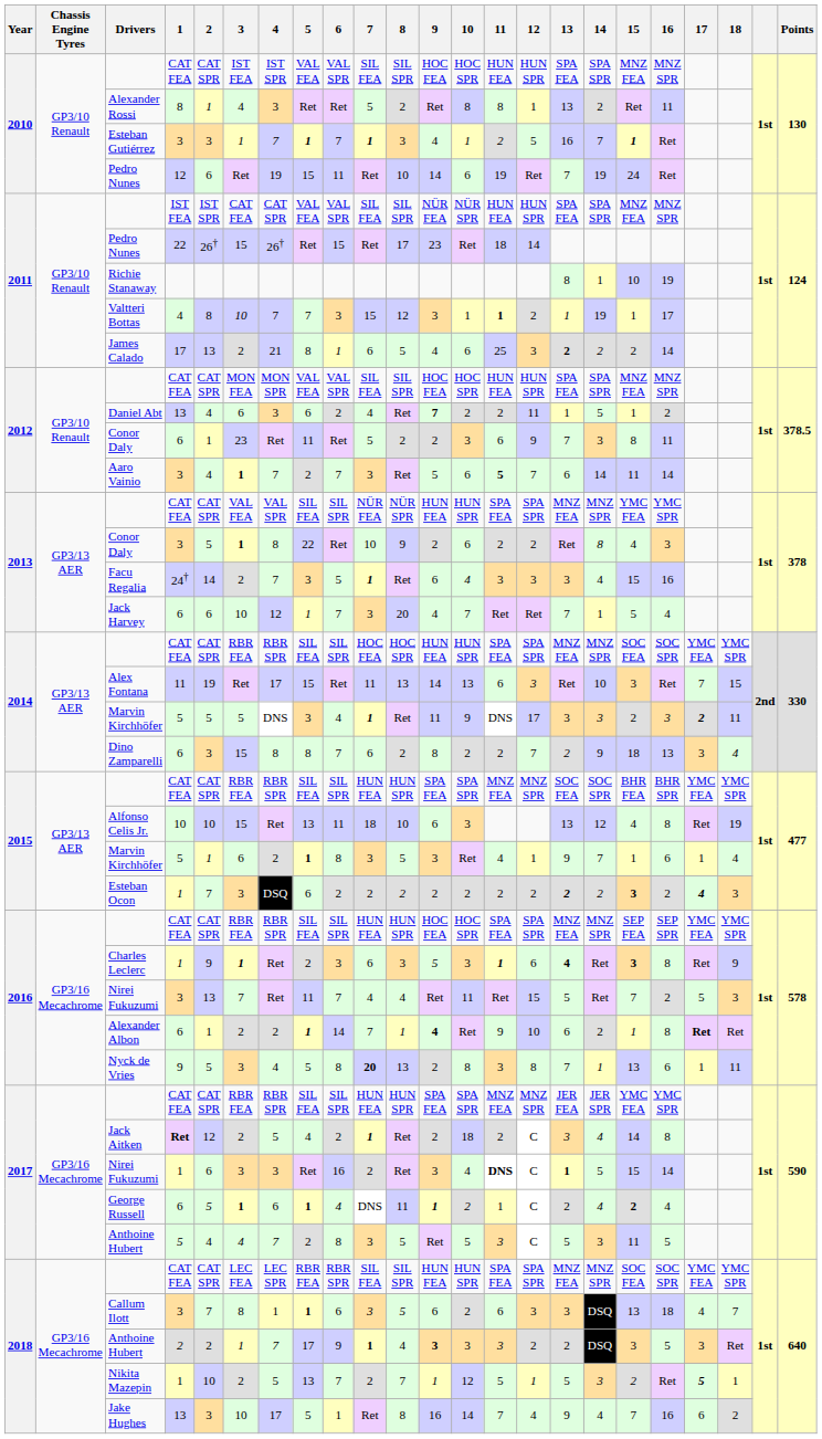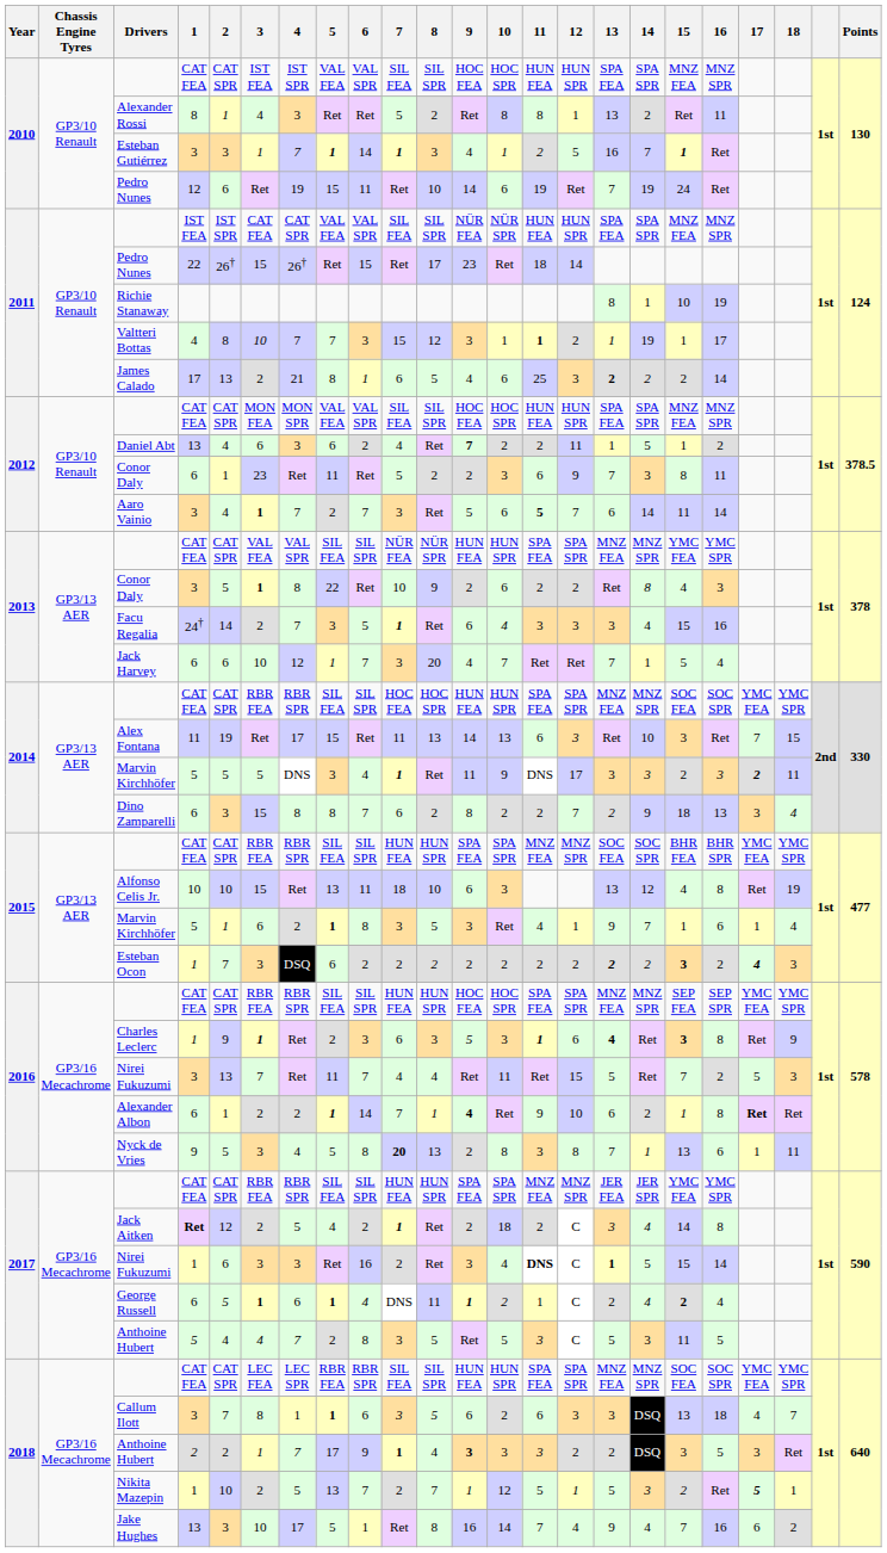Esteban Gutiérrez | 6: 7 -> 14
